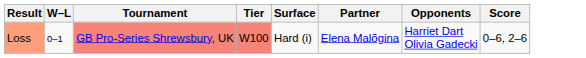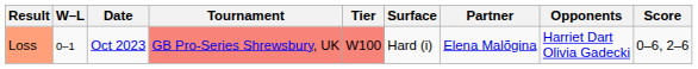+ column: Date | Oct 2023
